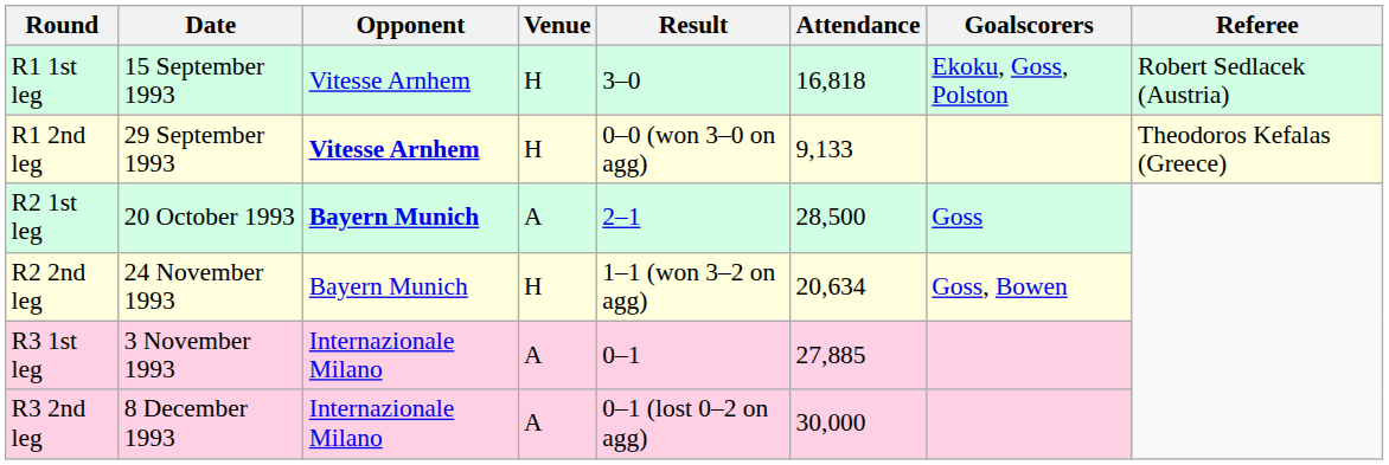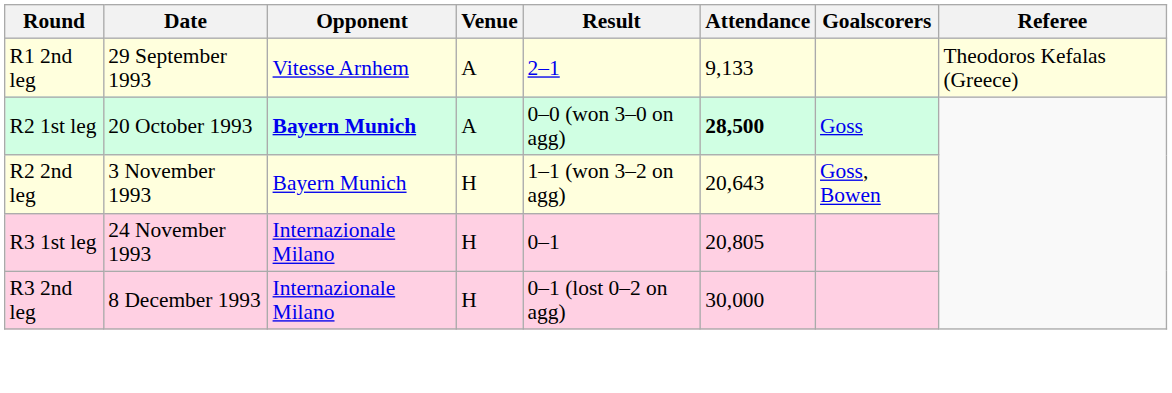- row: R1 1st leg | 15 September 1993 | Vitesse Arnhem | H | 3–0 | 16,818 | Ekoku, Goss, Polston | Robert Sedlacek (Austria)
R1 2nd leg | Opponent: bold -> normal
R1 2nd leg | Venue: H -> A
R1 2nd leg | Result: 0–0 (won 3–0 on agg) -> 2–1
R2 1st leg | Result: 2–1 -> 0–0 (won 3–0 on agg)
R2 1st leg | Attendance: normal -> bold
R2 2nd leg | Date: 24 November 1993 -> 3 November 1993
R2 2nd leg | Attendance: 20,634 -> 20,643
R3 1st leg | Date: 3 November 1993 -> 24 November 1993
R3 1st leg | Venue: A -> H
R3 1st leg | Attendance: 27,885 -> 20,805
R3 2nd leg | Venue: A -> H
